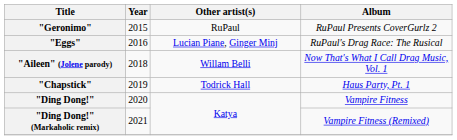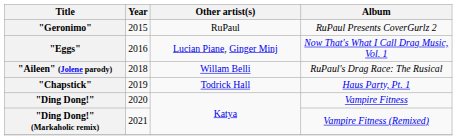"Eggs" | Album: RuPaul's Drag Race: The Rusical -> Now That's What I Call Drag Music, Vol. 1
"Aileen" (Jolene parody) | Album: Now That's What I Call Drag Music, Vol. 1 -> RuPaul's Drag Race: The Rusical
